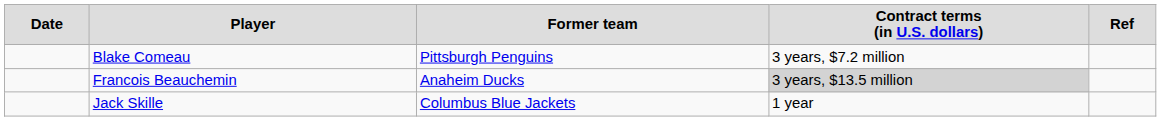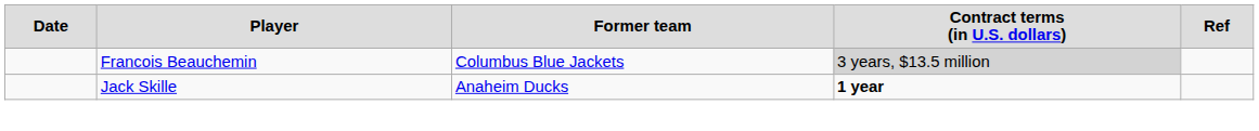- row: Blake Comeau | Pittsburgh Penguins | 3 years, $7.2 million
Francois Beauchemin | column 3: Anaheim Ducks -> Columbus Blue Jackets
Jack Skille | column 3: Columbus Blue Jackets -> Anaheim Ducks
Jack Skille | column 4: normal -> bold
